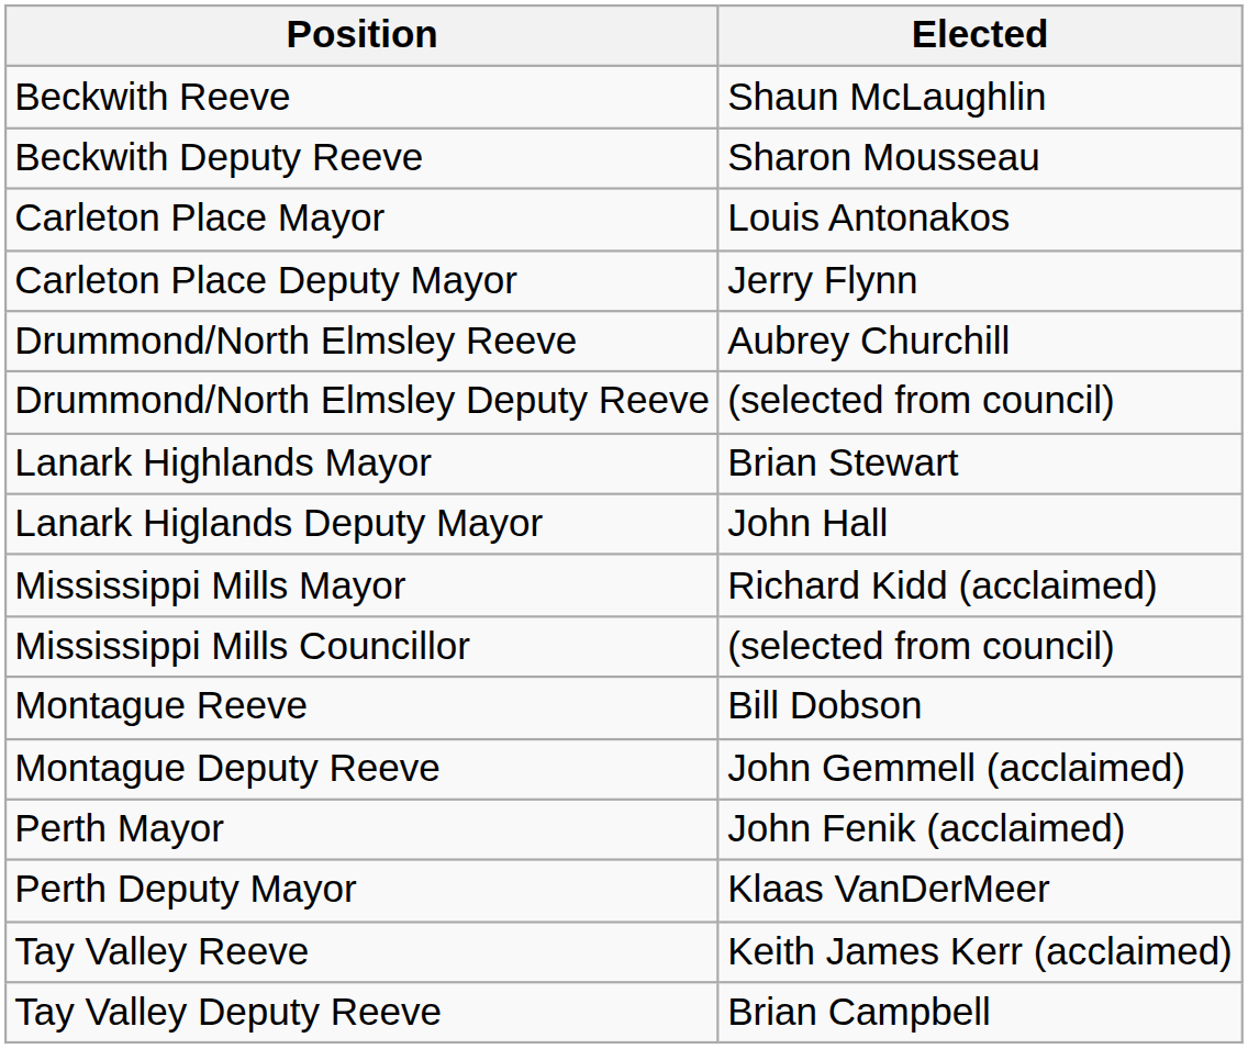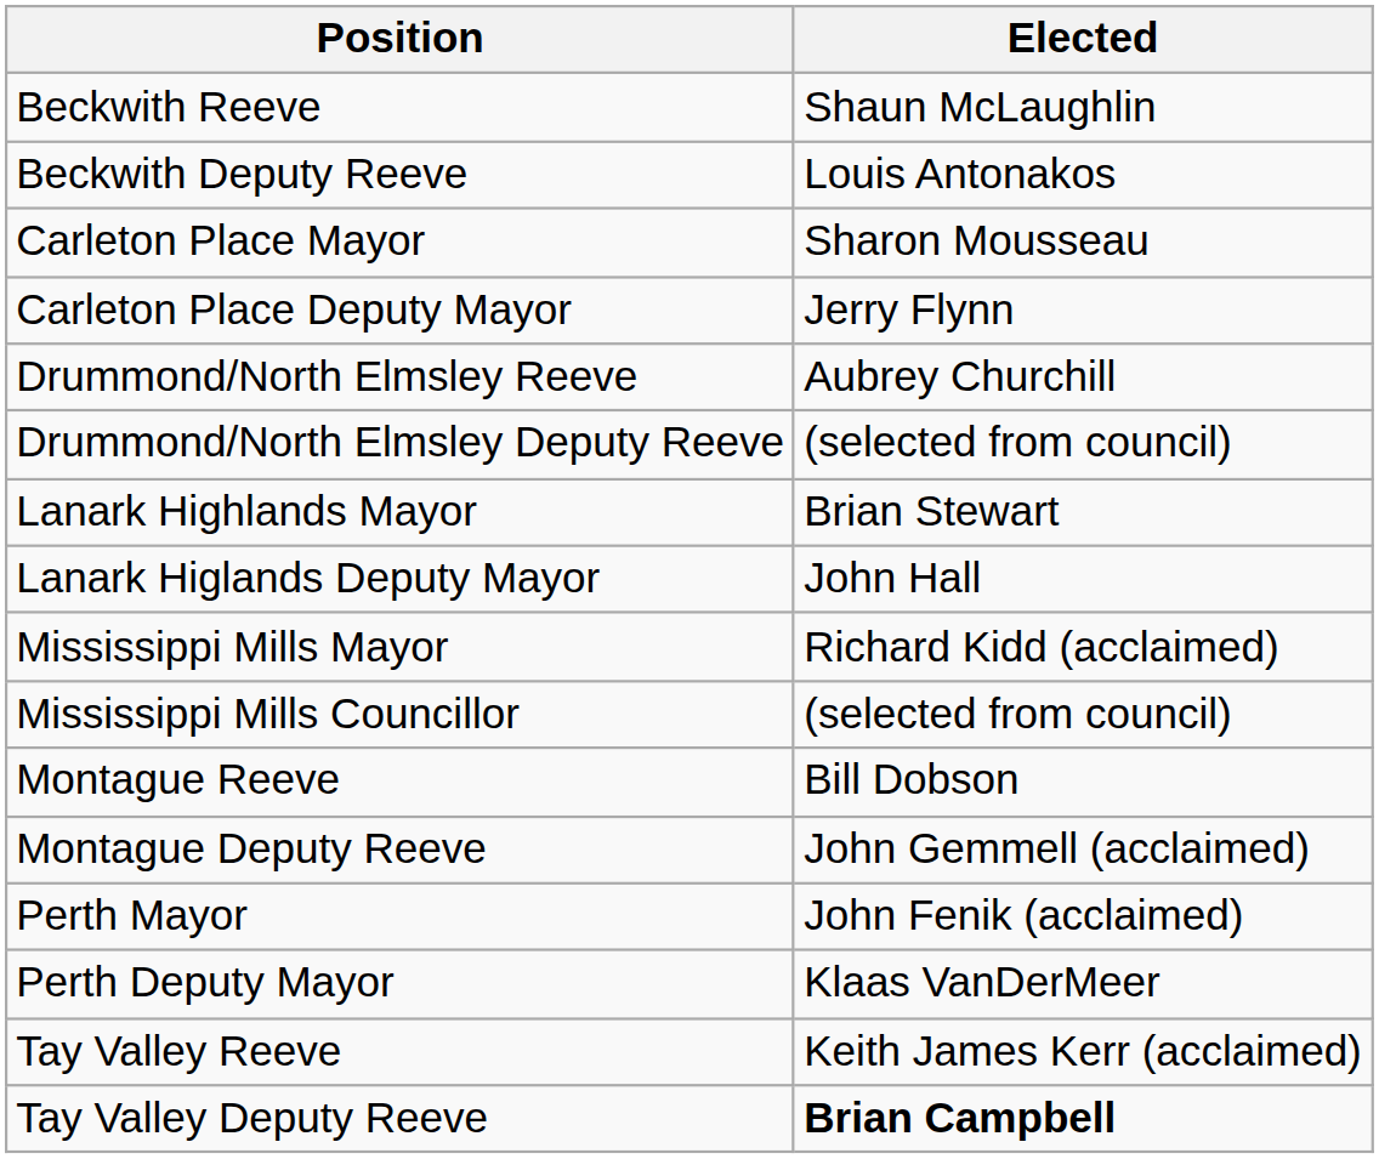Beckwith Deputy Reeve | Elected: Sharon Mousseau -> Louis Antonakos
Carleton Place Mayor | Elected: Louis Antonakos -> Sharon Mousseau
Tay Valley Deputy Reeve | Elected: normal -> bold
